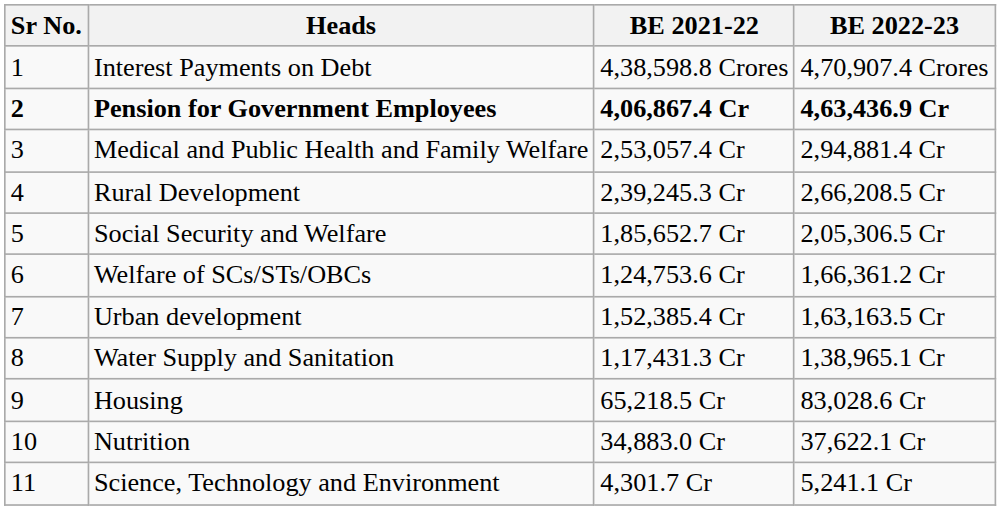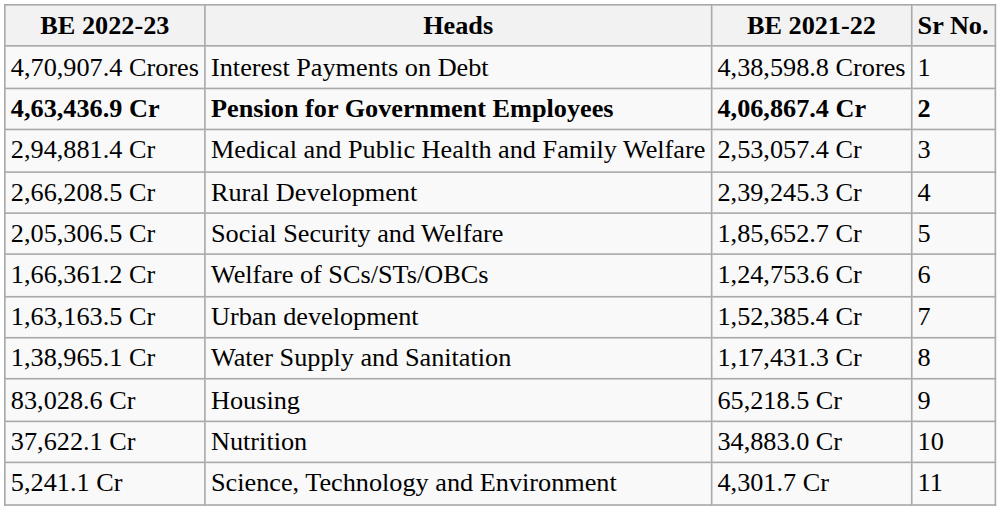columns swapped: Sr No. <-> BE 2022-23
